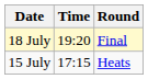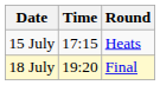rows swapped: 15 July <-> 18 July
